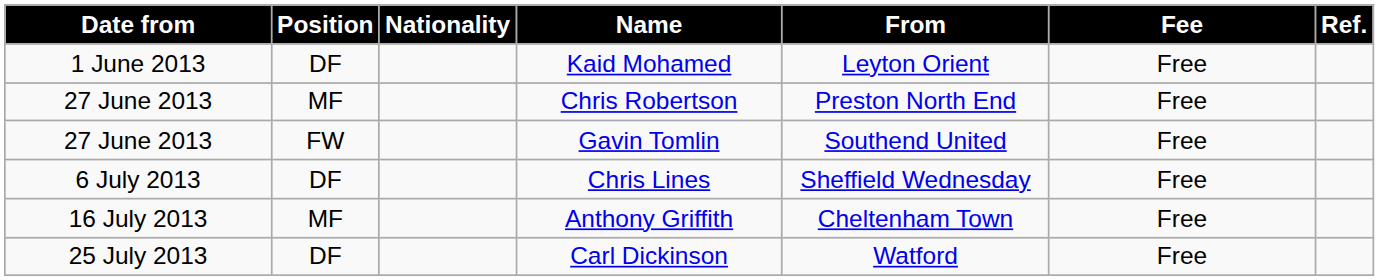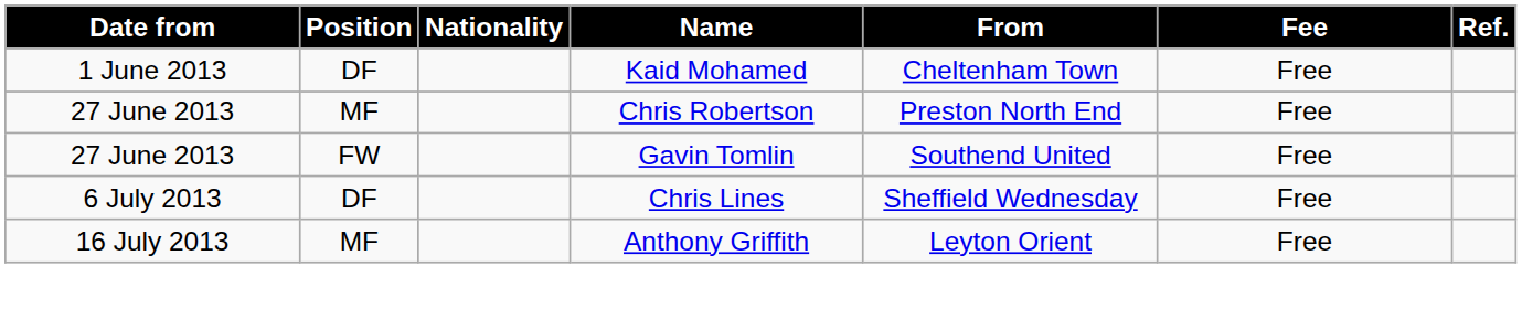Kaid Mohamed | From: Leyton Orient -> Cheltenham Town
Anthony Griffith | From: Cheltenham Town -> Leyton Orient
- row: 25 July 2013 | DF | Carl Dickinson | Watford | Free
